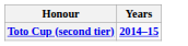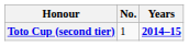+ column: No. | 1
